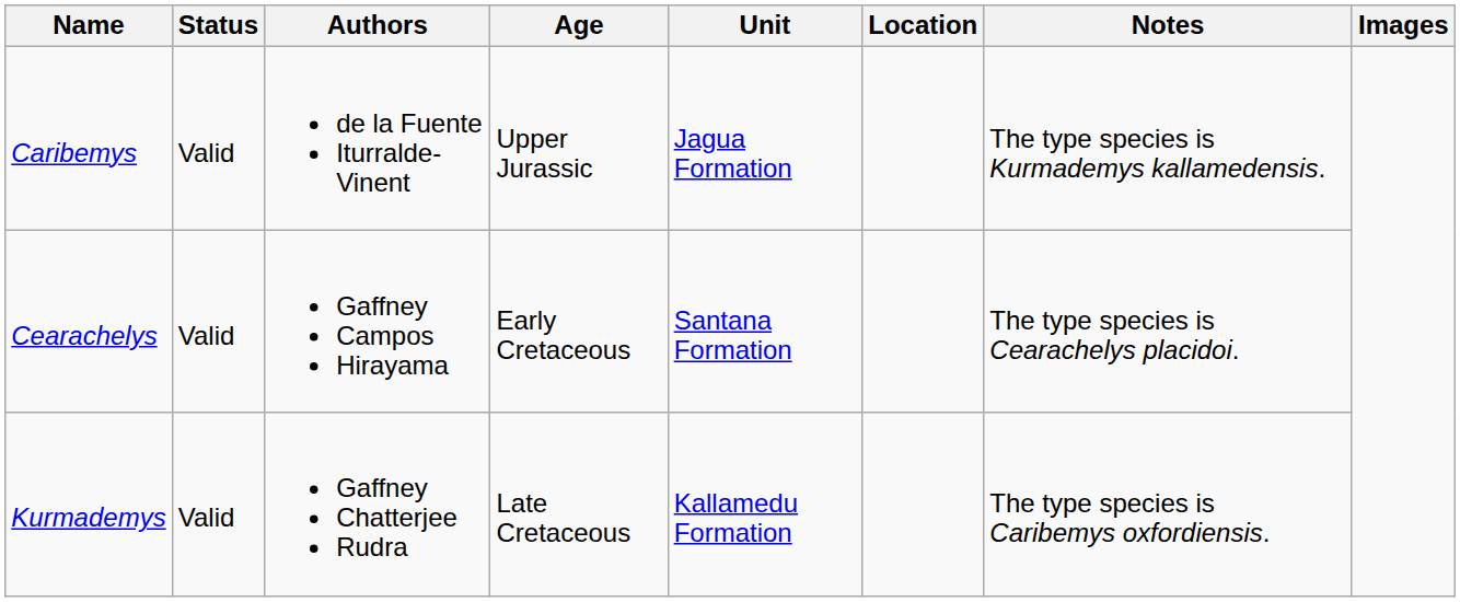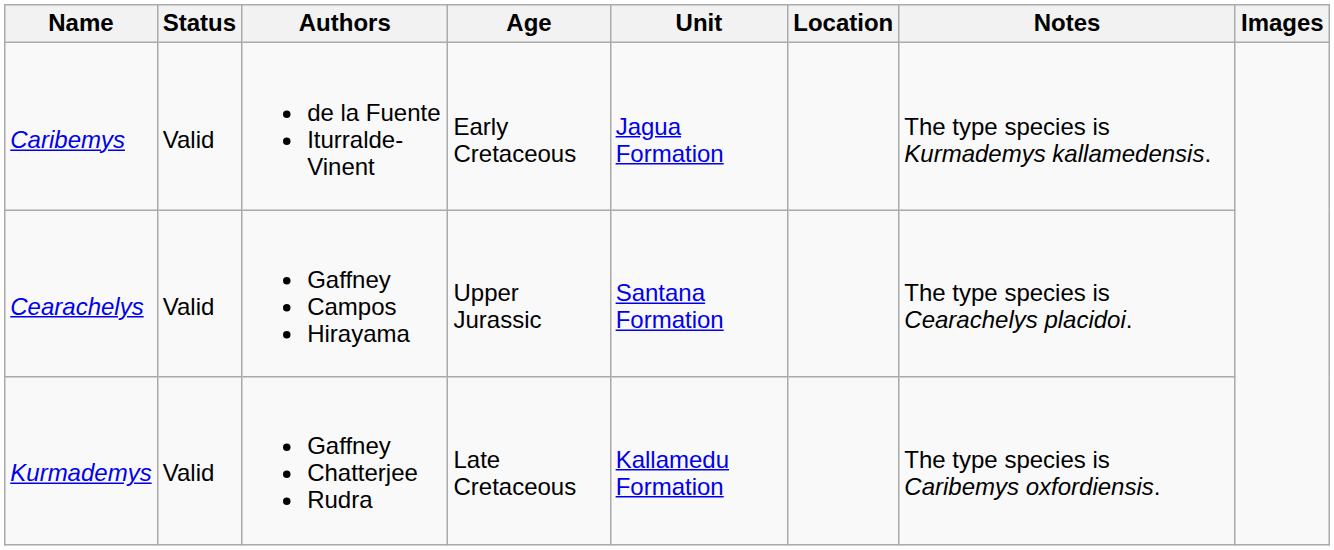Caribemys | Age: Upper Jurassic -> Early Cretaceous
Cearachelys | Age: Early Cretaceous -> Upper Jurassic
